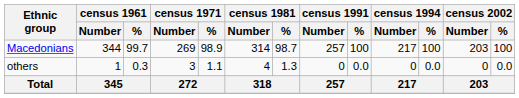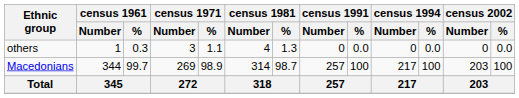rows swapped: Macedonians <-> others
